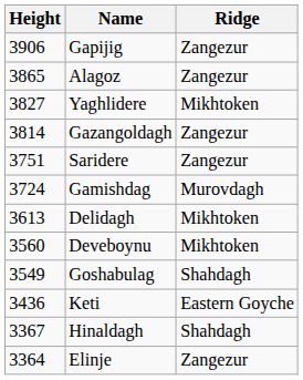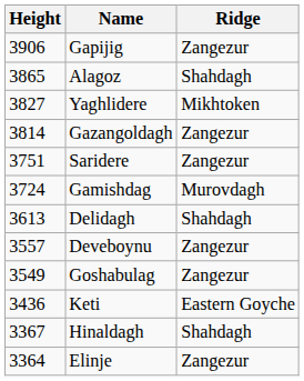Alagoz | Ridge: Zangezur -> Shahdagh
Delidagh | Ridge: Mikhtoken -> Shahdagh
Deveboynu | Height: 3560 -> 3557
Deveboynu | Ridge: Mikhtoken -> Zangezur
Goshabulag | Ridge: Shahdagh -> Zangezur
